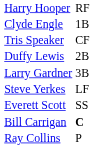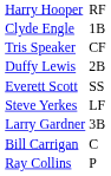rows swapped: Larry Gardner <-> Everett Scott
Bill Carrigan | column 2: bold -> normal
